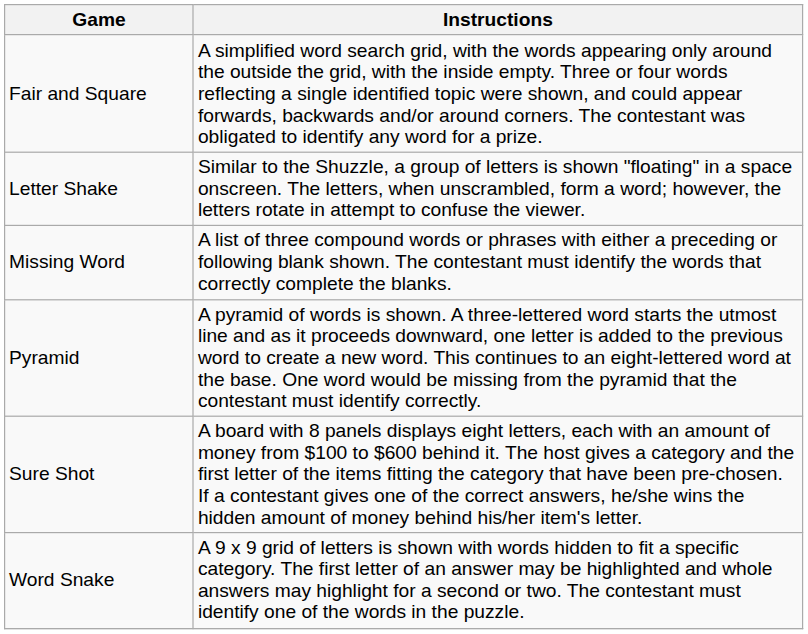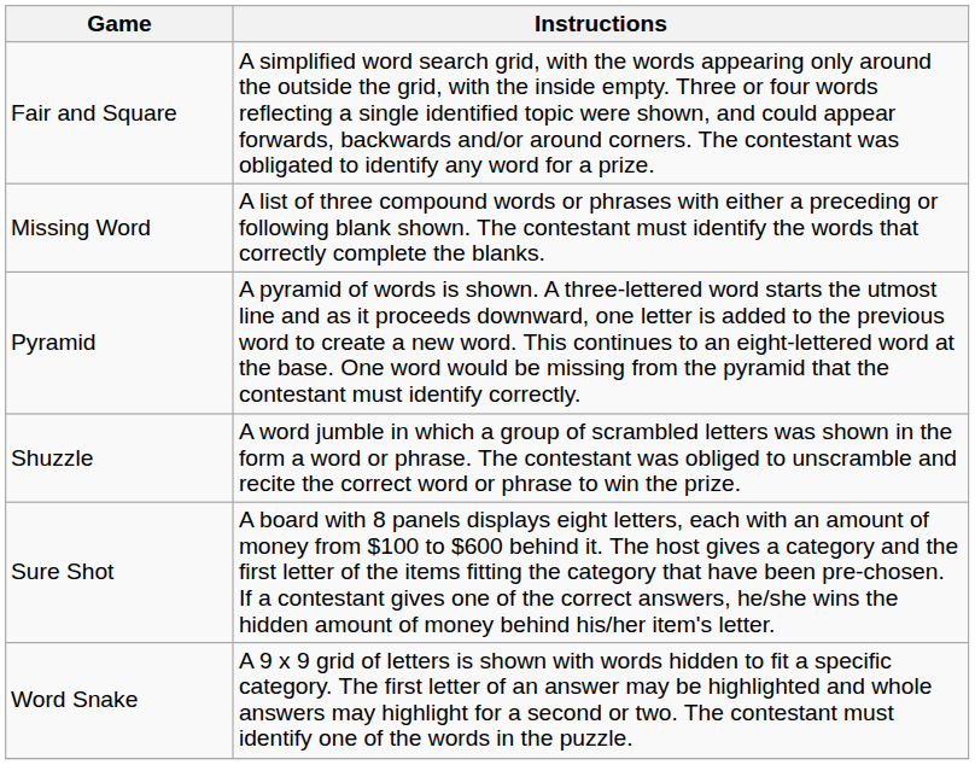- row: Letter Shake | Similar to the Shuzzle, a group of letters is shown "floating" in a space onscreen. The letters, when unscrambled, form a word; however, the letters rotate in attempt to confuse the viewer.
+ row: Shuzzle | A word jumble in which a group of scrambled letters was shown in the form a word or phrase. The contestant was obliged to unscramble and recite the correct word or phrase to win the prize.
